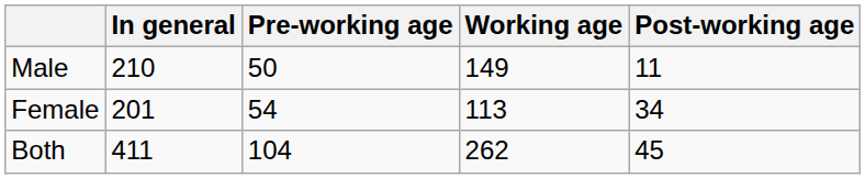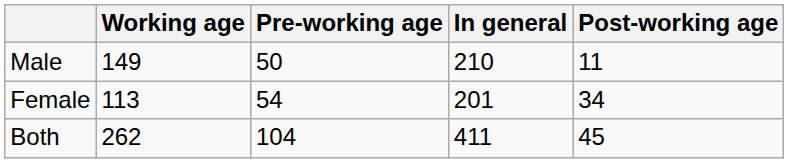columns swapped: In general <-> Working age
